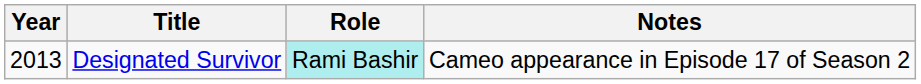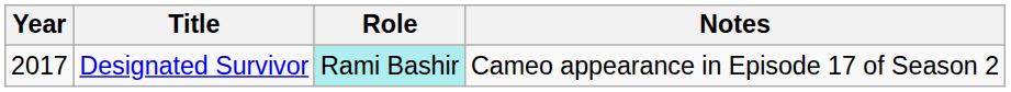Designated Survivor | Year: 2013 -> 2017
